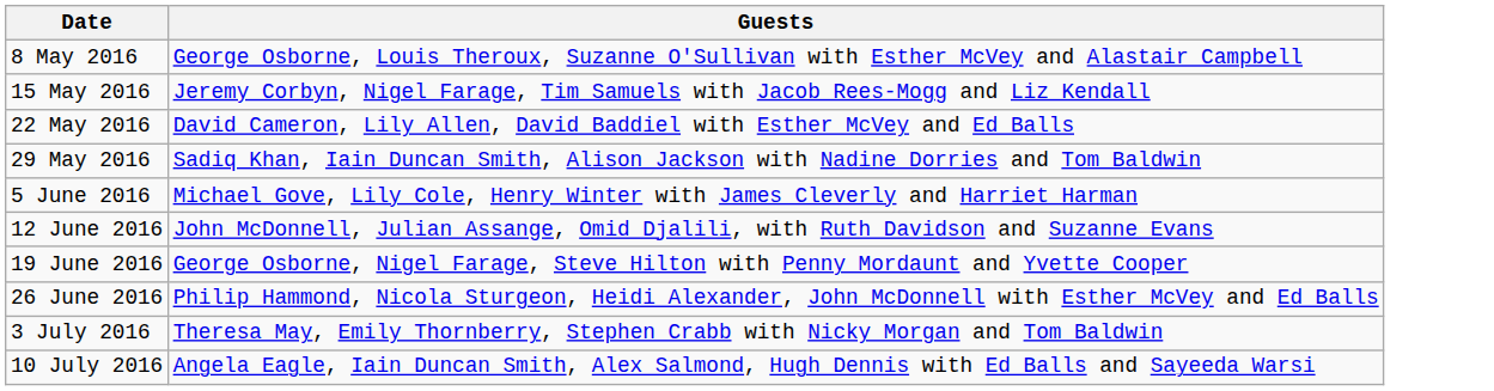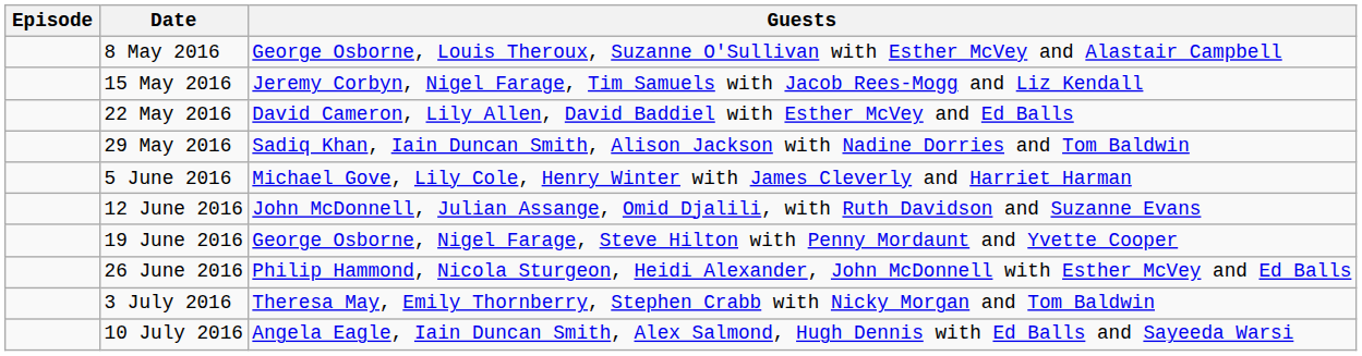+ column: Episode
